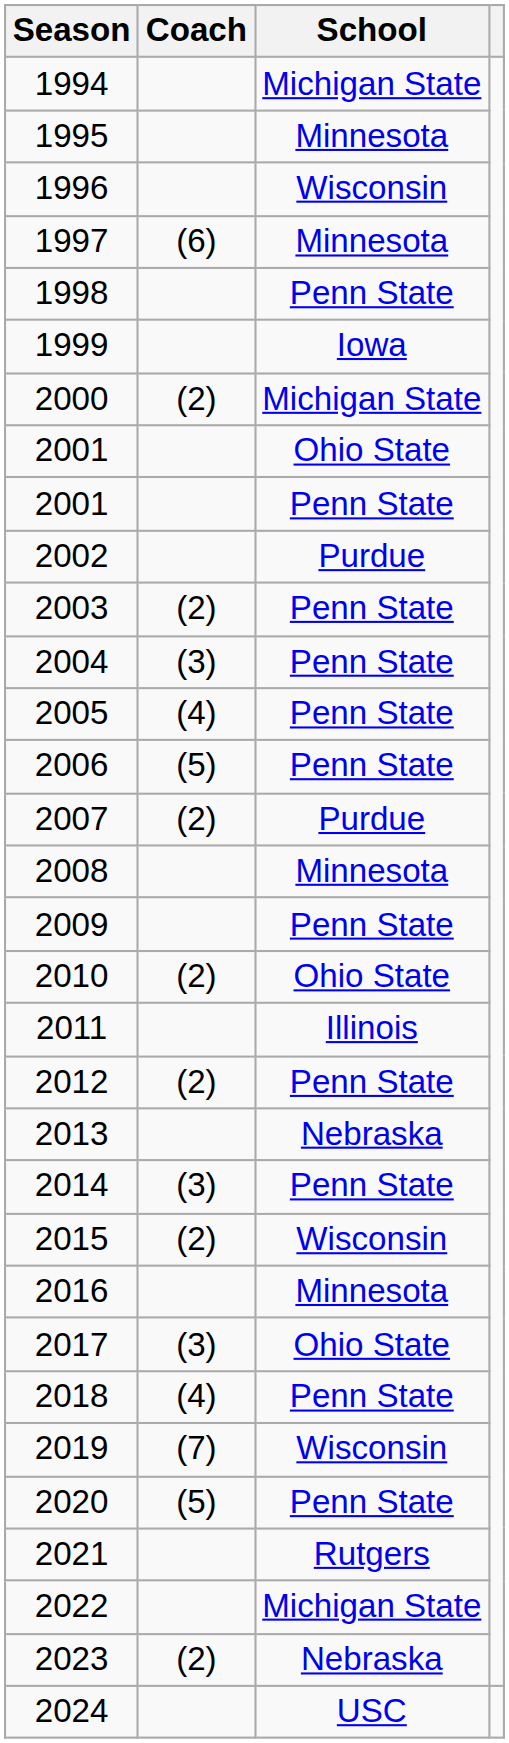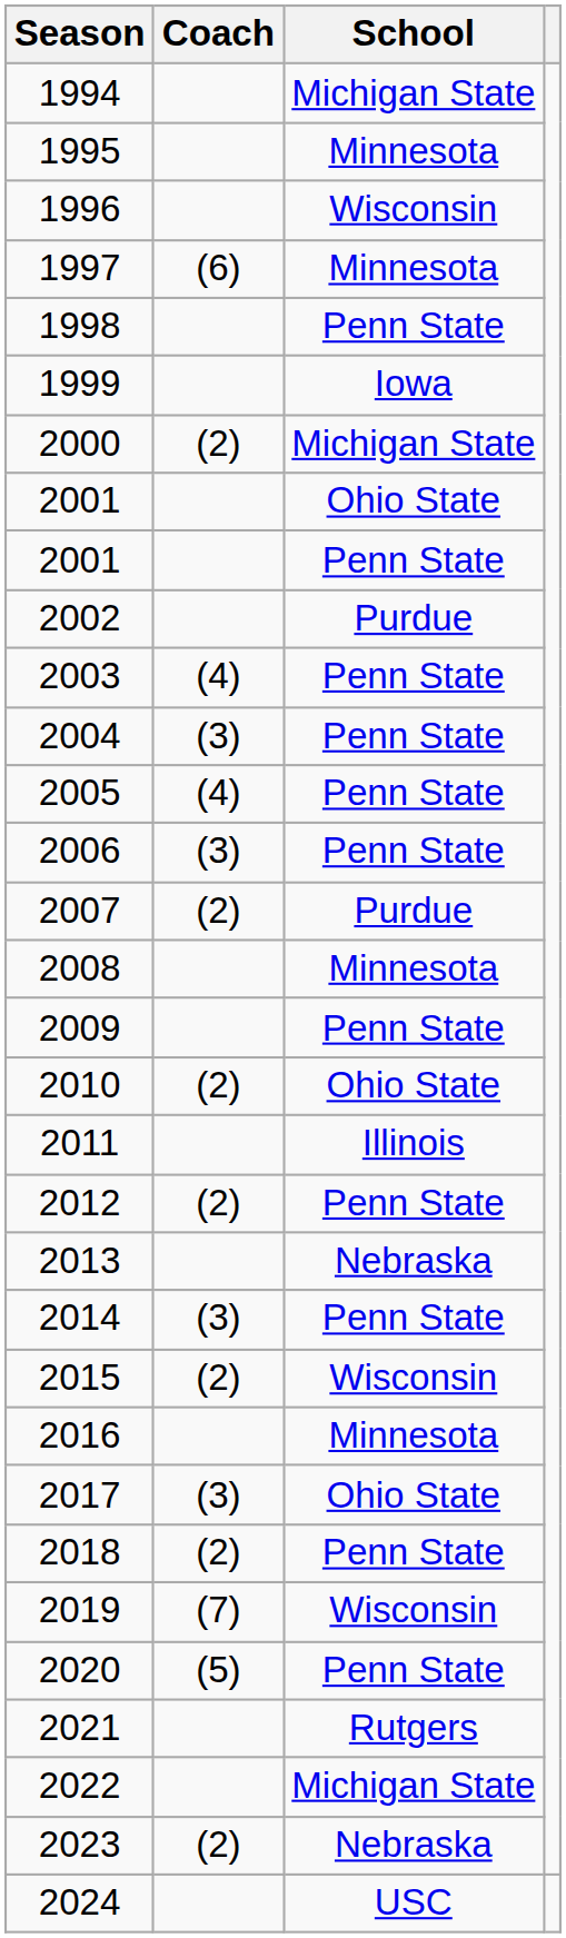2003 | Coach: (2) -> (4)
2006 | Coach: (5) -> (3)
2018 | Coach: (4) -> (2)
